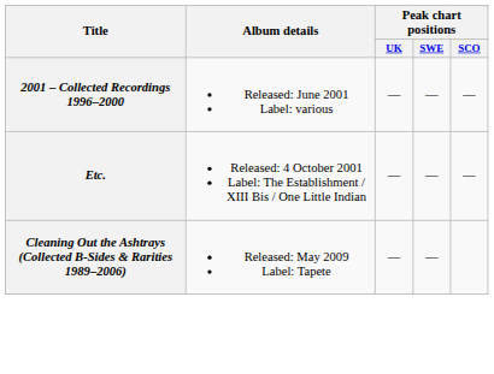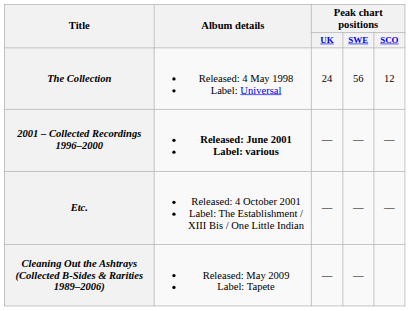+ row: The Collection | Released: 4 May 1998 Label: Universal | 24 | 56 | 12
2001 – Collected Recordings 1996–2000 | Album details: normal -> bold
